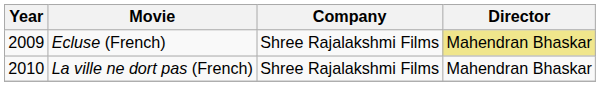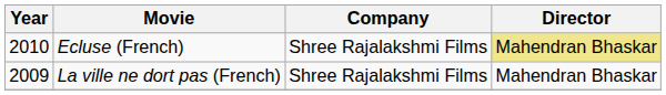Ecluse (French) | Year: 2009 -> 2010
La ville ne dort pas (French) | Year: 2010 -> 2009
